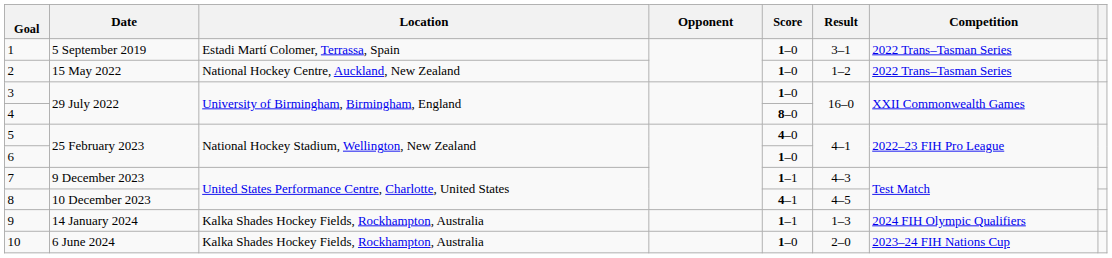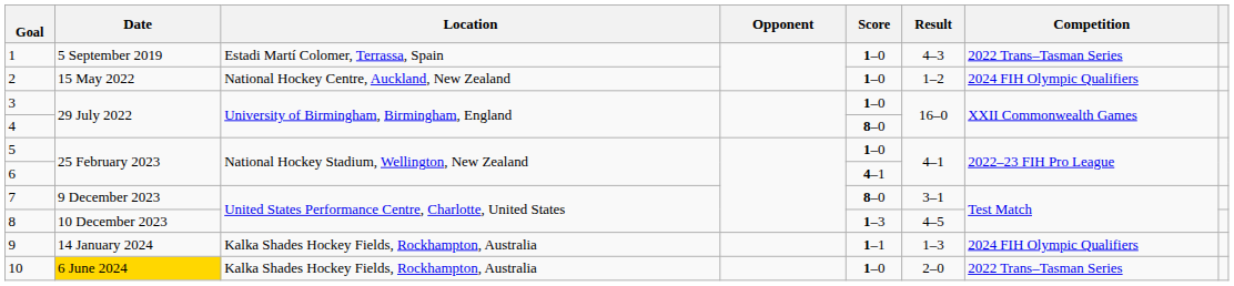1 | Result: 3–1 -> 4–3
2 | Competition: 2022 Trans–Tasman Series -> 2024 FIH Olympic Qualifiers
5 | Score: 4–0 -> 1–0
6 | Score: 1–0 -> 4–1
7 | Score: 1–1 -> 8–0
7 | Result: 4–3 -> 3–1
8 | Score: 4–1 -> 1–3
10 | Date: no background -> gold background
10 | Competition: 2023–24 FIH Nations Cup -> 2022 Trans–Tasman Series
